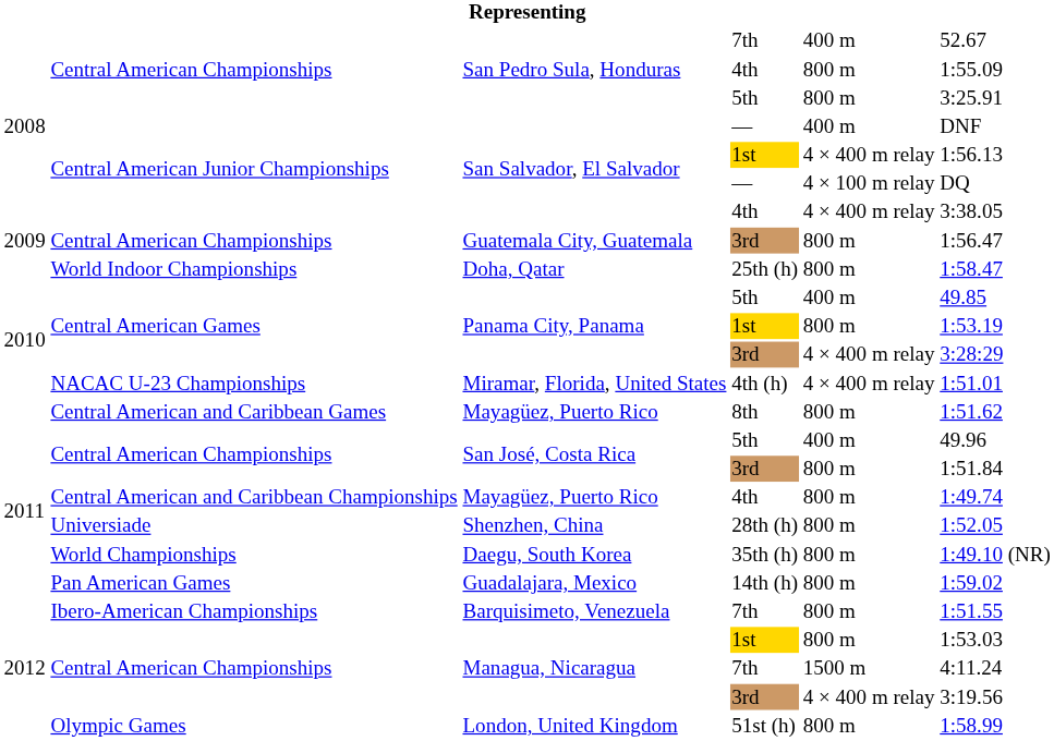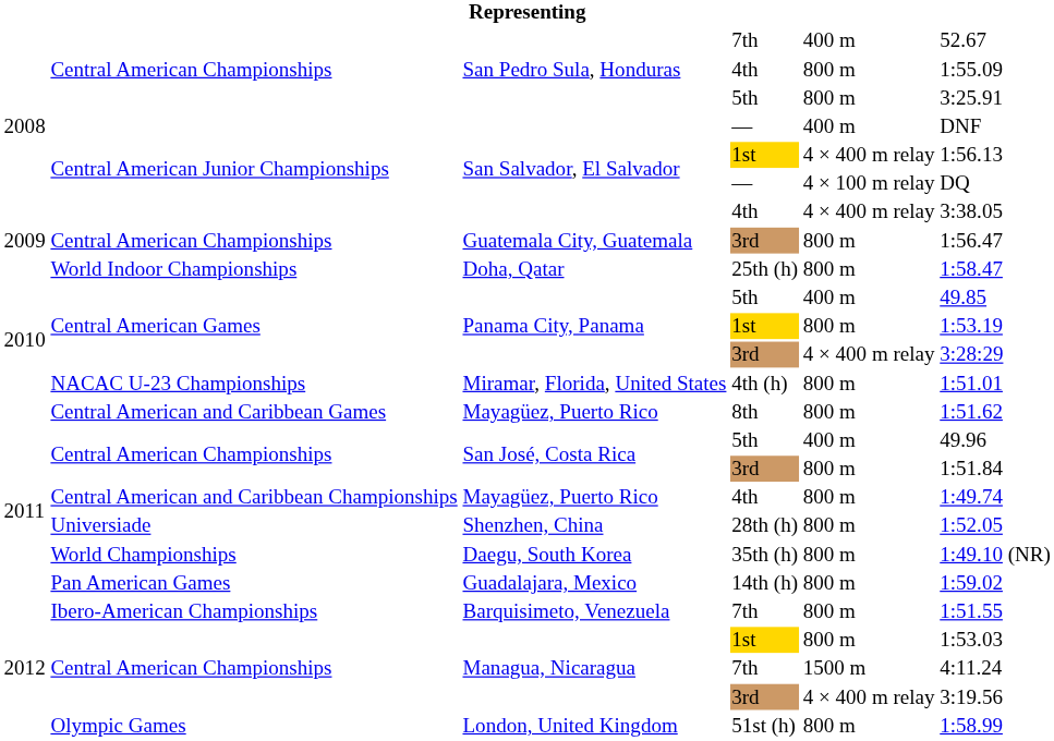Miramar, Florida, United States | column 5: 4 × 400 m relay -> 800 m
